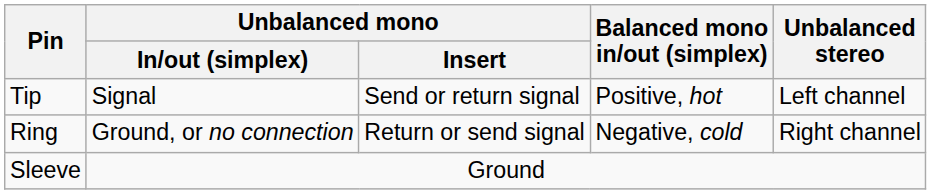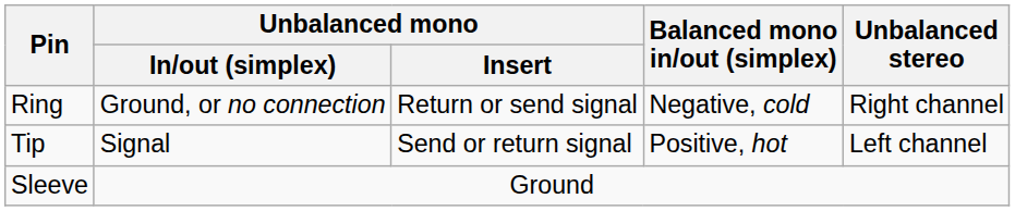rows swapped: Tip <-> Ring
